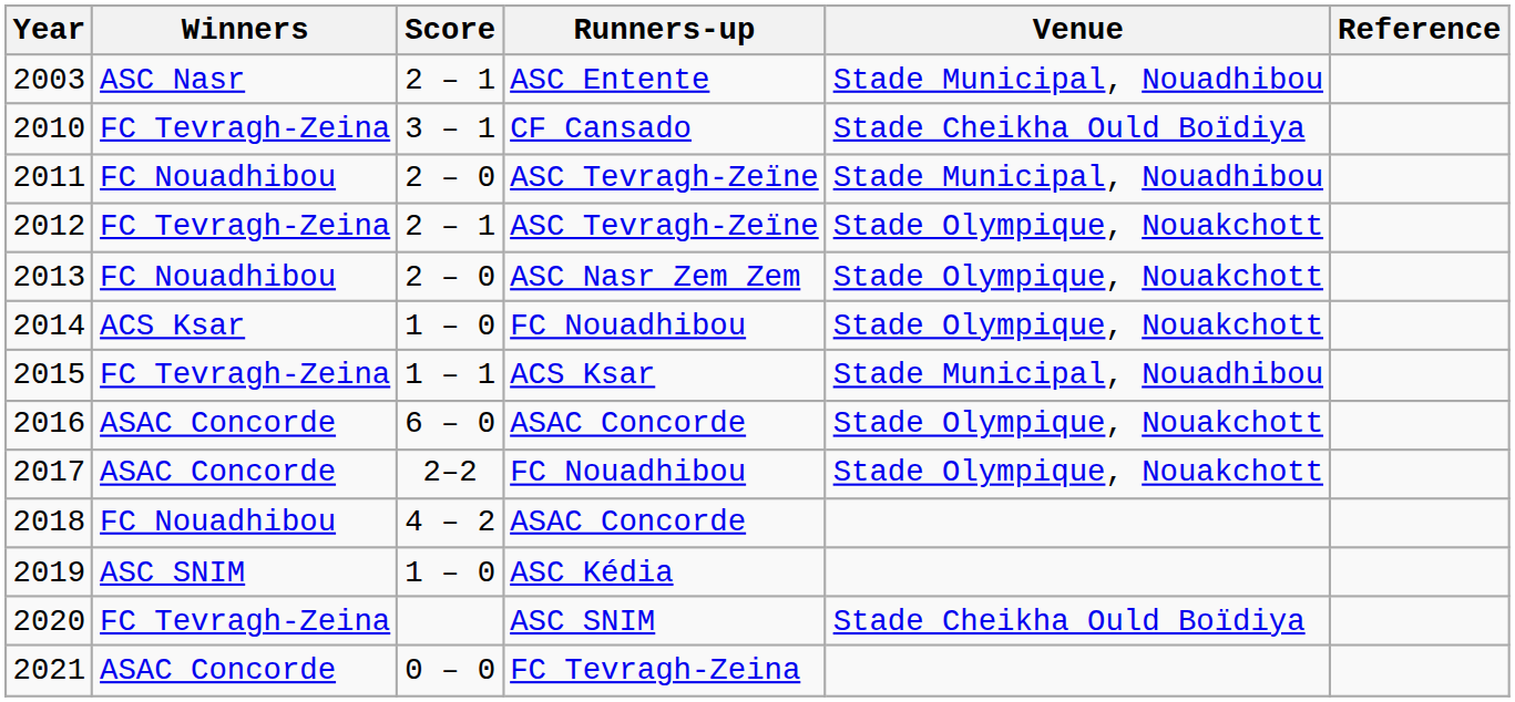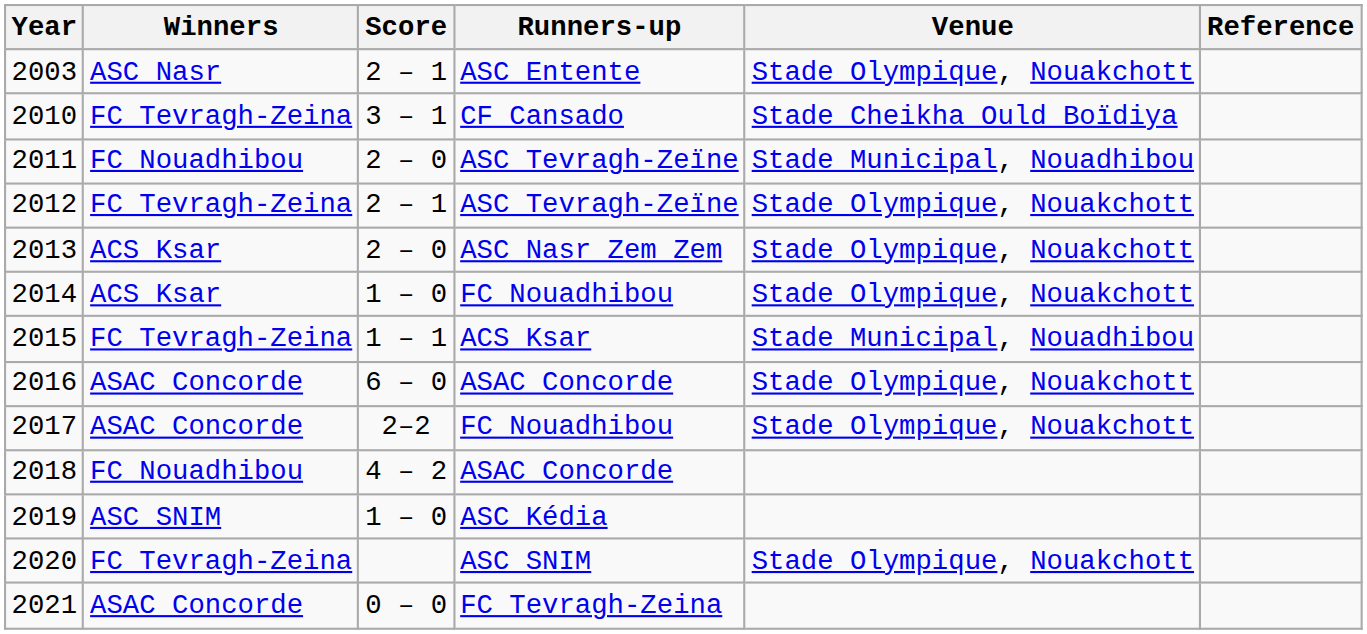2003 | Venue: Stade Municipal, Nouadhibou -> Stade Olympique, Nouakchott
2013 | Winners: FC Nouadhibou -> ACS Ksar
2020 | Venue: Stade Cheikha Ould Boïdiya -> Stade Olympique, Nouakchott
